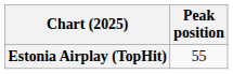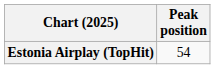Estonia Airplay (TopHit) | Peak position: 55 -> 54
